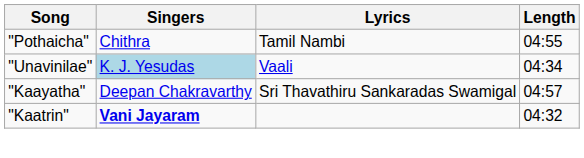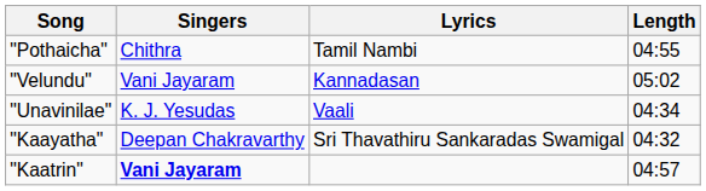+ row: "Velundu" | Vani Jayaram | Kannadasan | 05:02
"Unavinilae" | Singers: lightblue background -> no background
"Kaayatha" | Length: 04:57 -> 04:32
"Kaatrin" | Length: 04:32 -> 04:57
